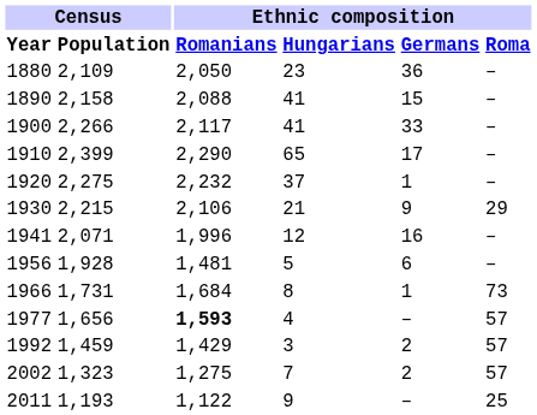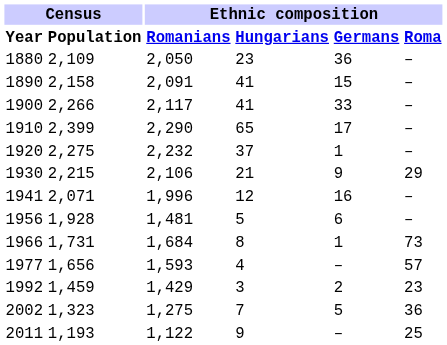1890 | Ethnic composition / Romanians: 2,088 -> 2,091
1977 | Ethnic composition / Romanians: bold -> normal
1992 | Ethnic composition / Roma: 57 -> 23
2002 | Ethnic composition / Germans: 2 -> 5
2002 | Ethnic composition / Roma: 57 -> 36
